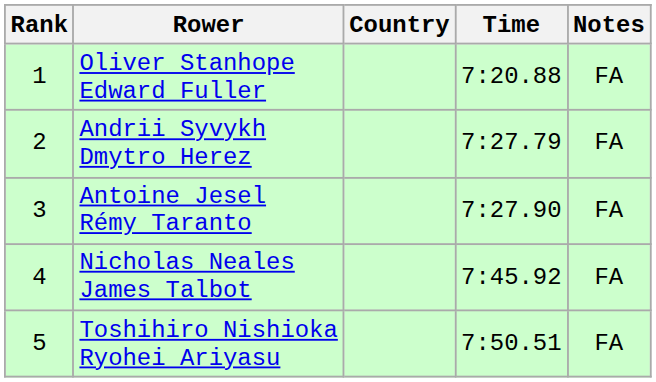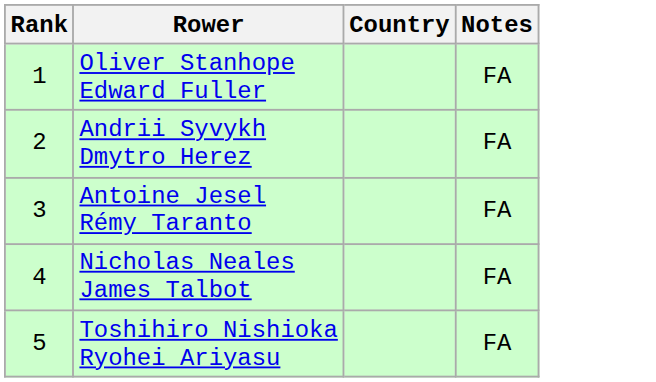- column: Time | 7:20.88 | 7:27.79 | 7:27.90 | 7:45.92 | 7:50.51
